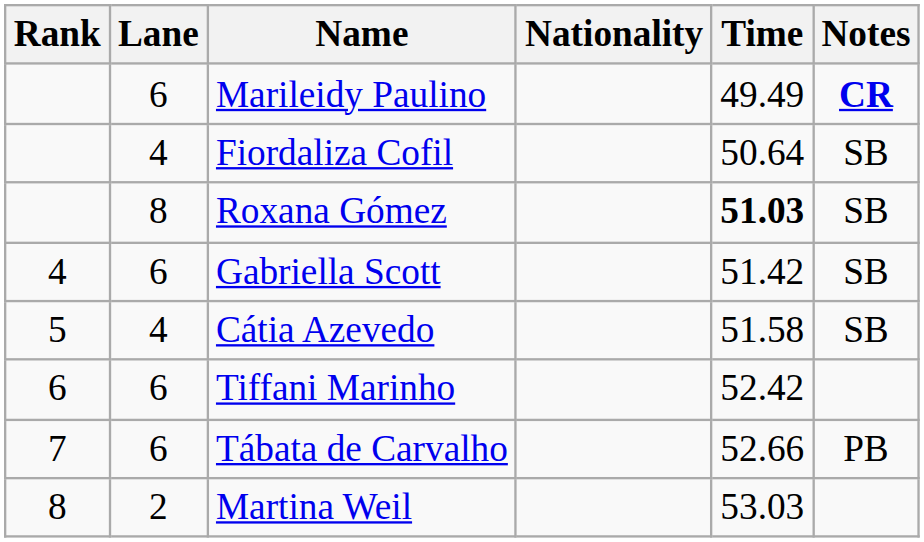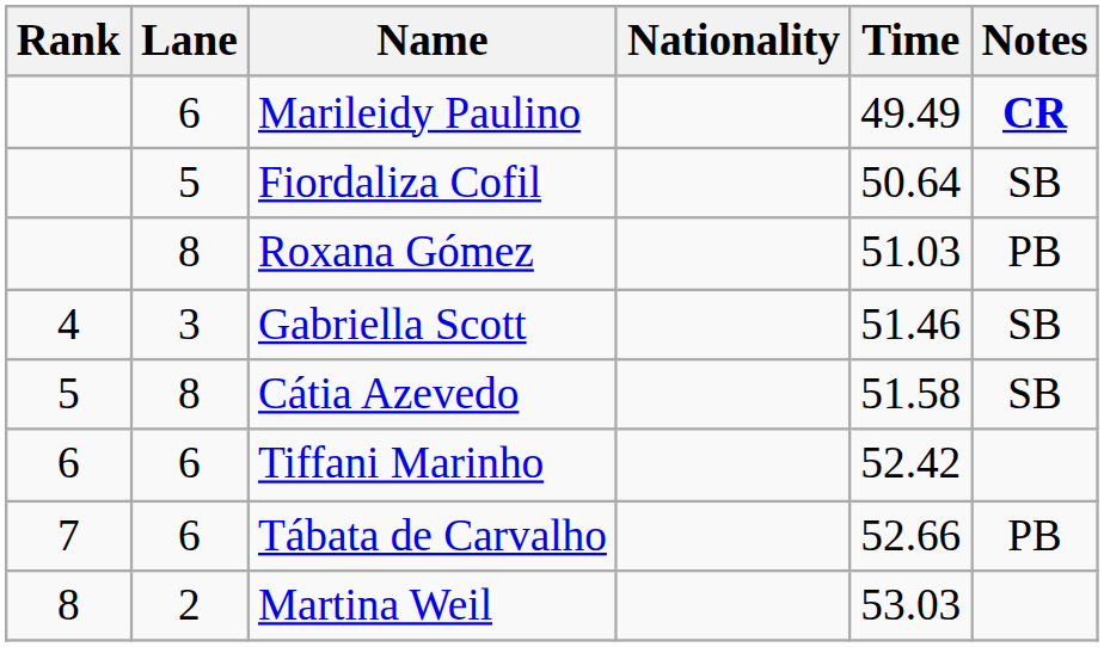Fiordaliza Cofil | Lane: 4 -> 5
Roxana Gómez | Time: bold -> normal
Roxana Gómez | Notes: SB -> PB
Gabriella Scott | Lane: 6 -> 3
Gabriella Scott | Time: 51.42 -> 51.46
Cátia Azevedo | Lane: 4 -> 8
